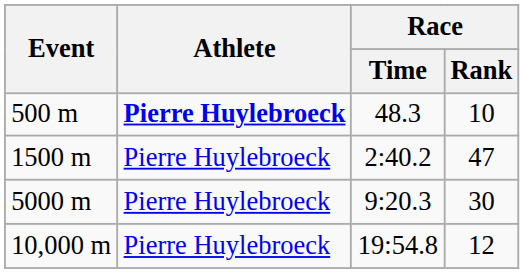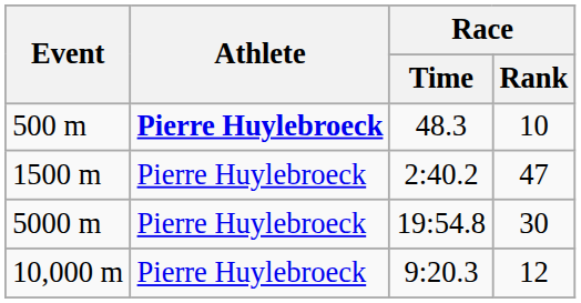5000 m | Race / Time: 9:20.3 -> 19:54.8
10,000 m | Race / Time: 19:54.8 -> 9:20.3
